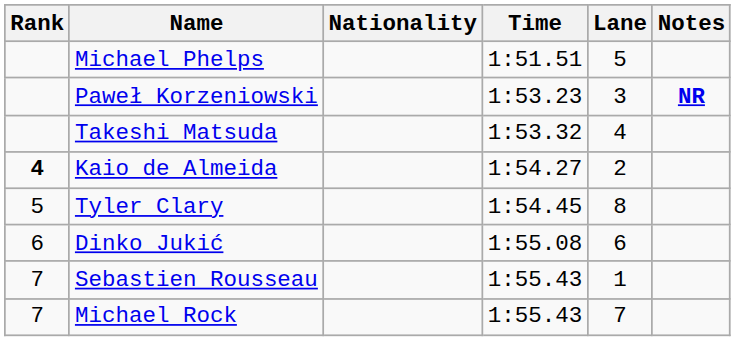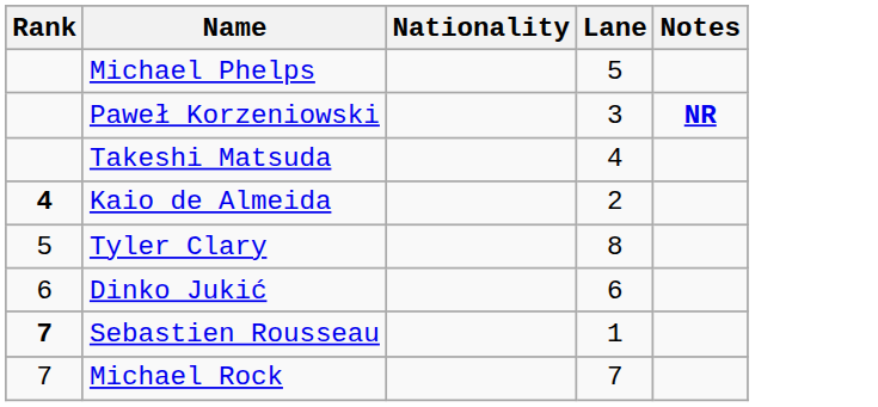- column: Time | 1:51.51 | 1:53.23 | 1:53.32 | 1:54.27 | 1:54.45 | 1:55.08 | 1:55.43 | 1:55.43
Sebastien Rousseau | Rank: normal -> bold
